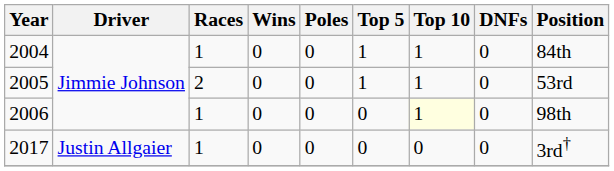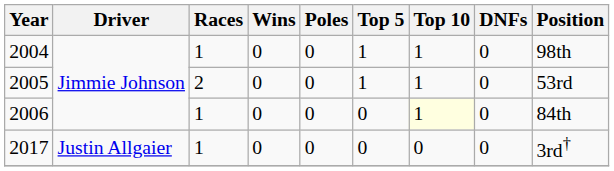2004 | Position: 84th -> 98th
2006 | Position: 98th -> 84th
